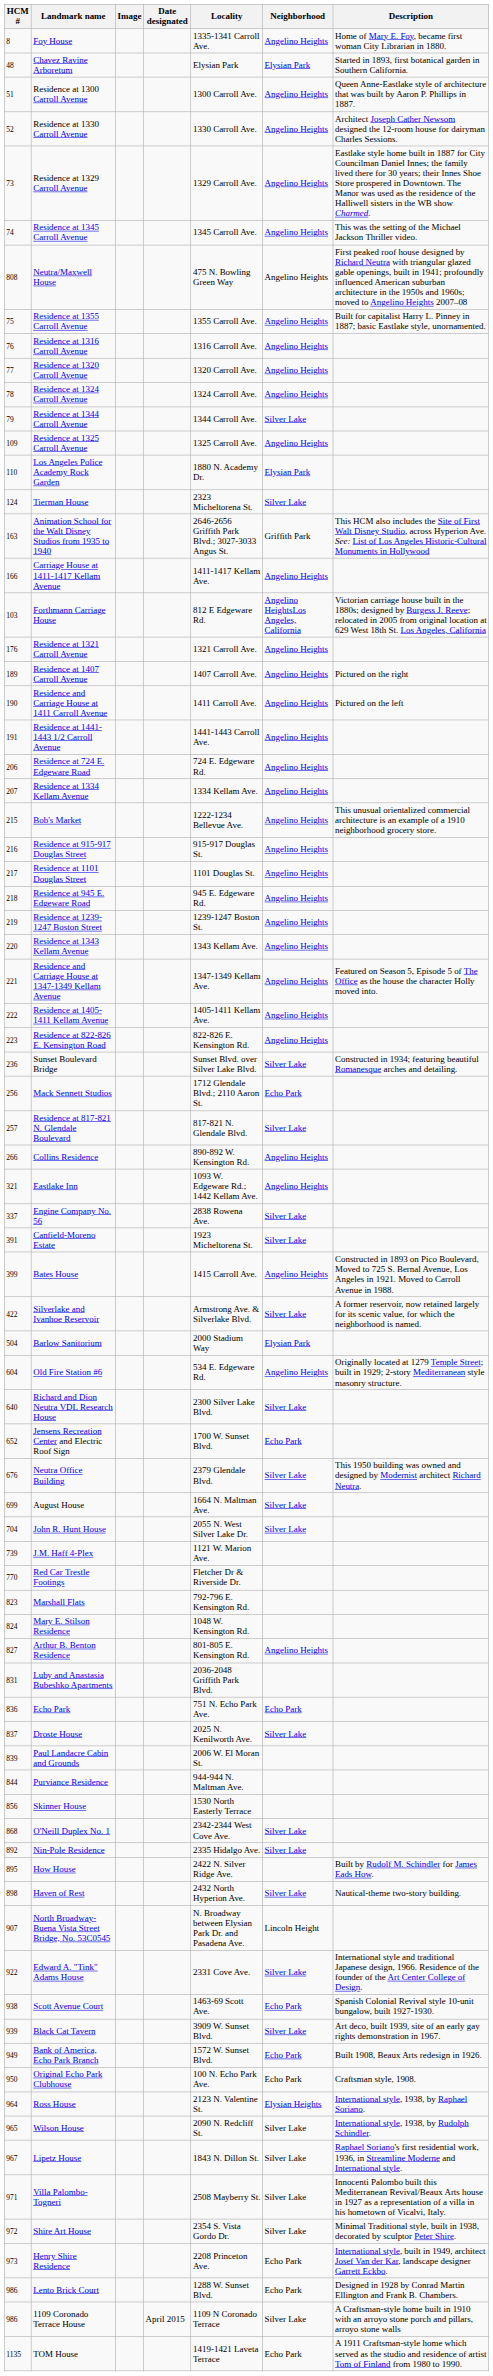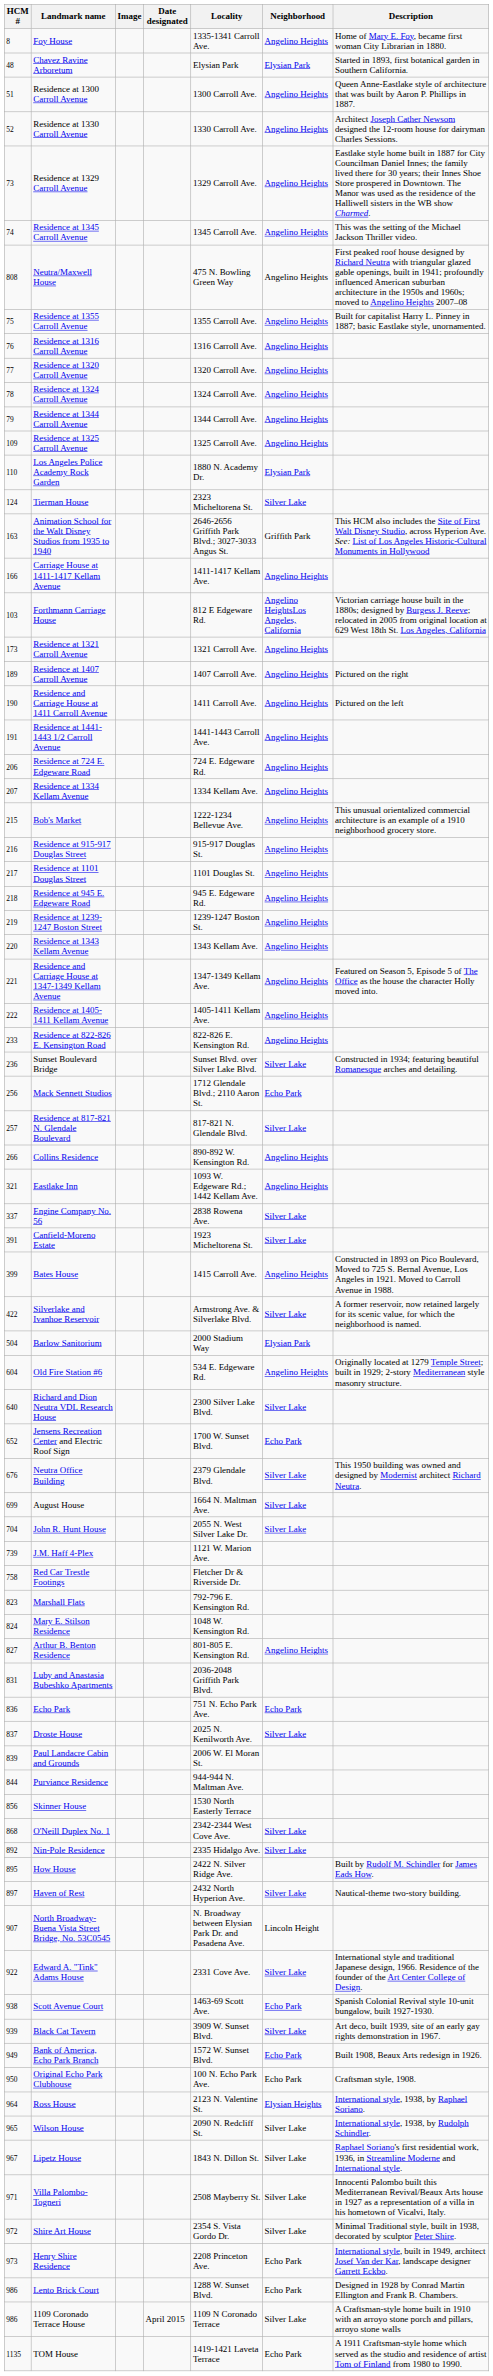Residence at 1344 Carroll Avenue | Neighborhood: Silver Lake -> Angelino Heights
Residence at 1321 Carroll Avenue | HCM #: 176 -> 173
Residence at 822-826 E. Kensington Road | HCM #: 223 -> 233
Red Car Trestle Footings | HCM #: 770 -> 758
Haven of Rest | HCM #: 898 -> 897
